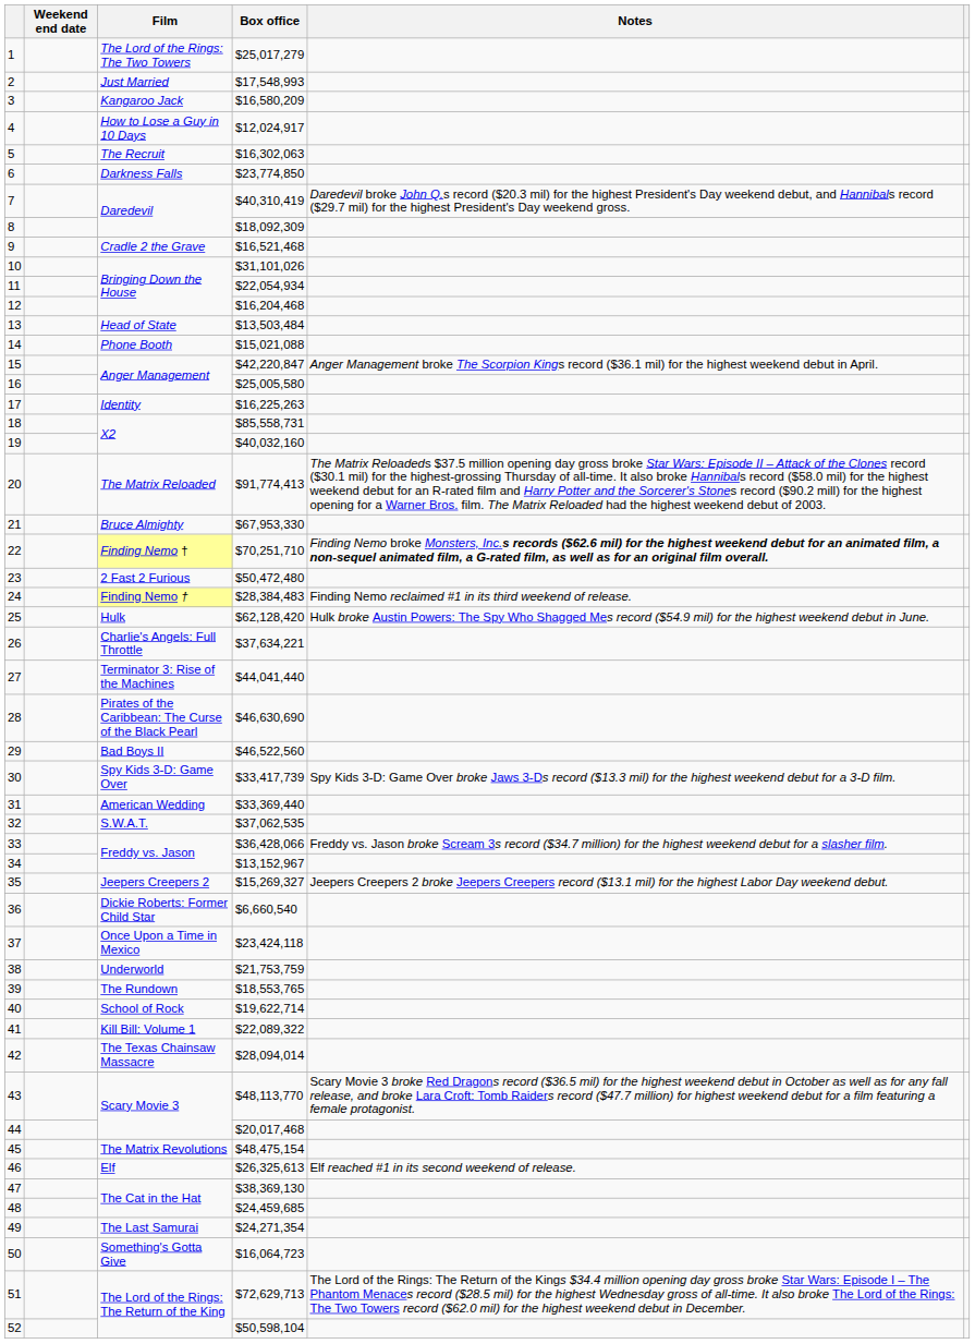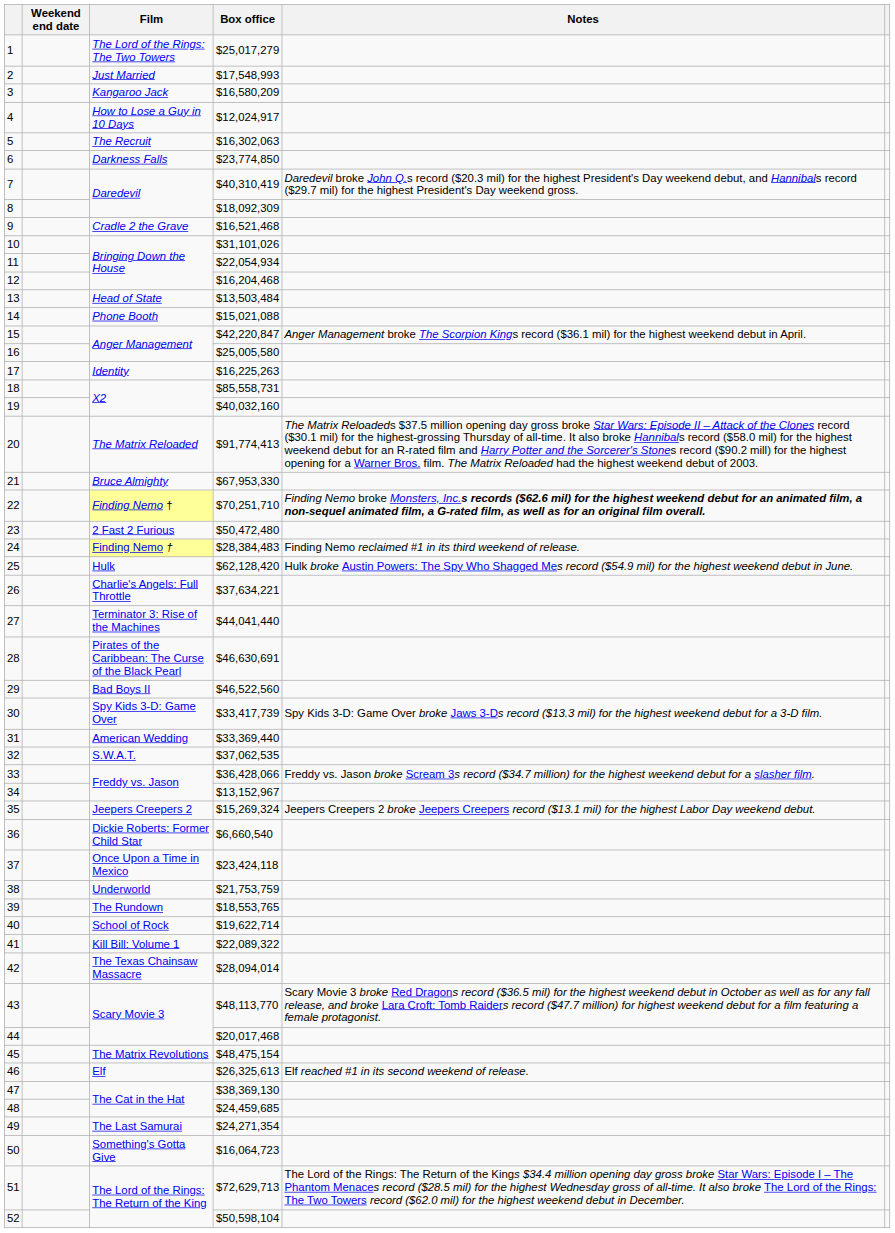28 | Box office: $46,630,690 -> $46,630,691
35 | Box office: $15,269,327 -> $15,269,324
